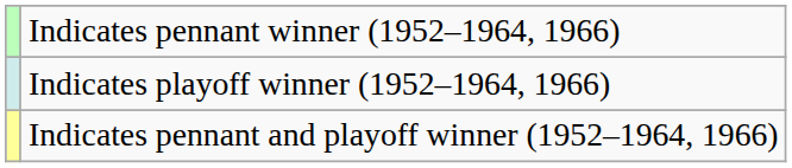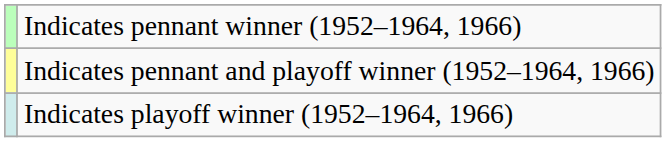rows swapped: Indicates playoff winner (1952–1964, 1966) <-> Indicates pennant and playoff winner (1952–1964, 1966)
